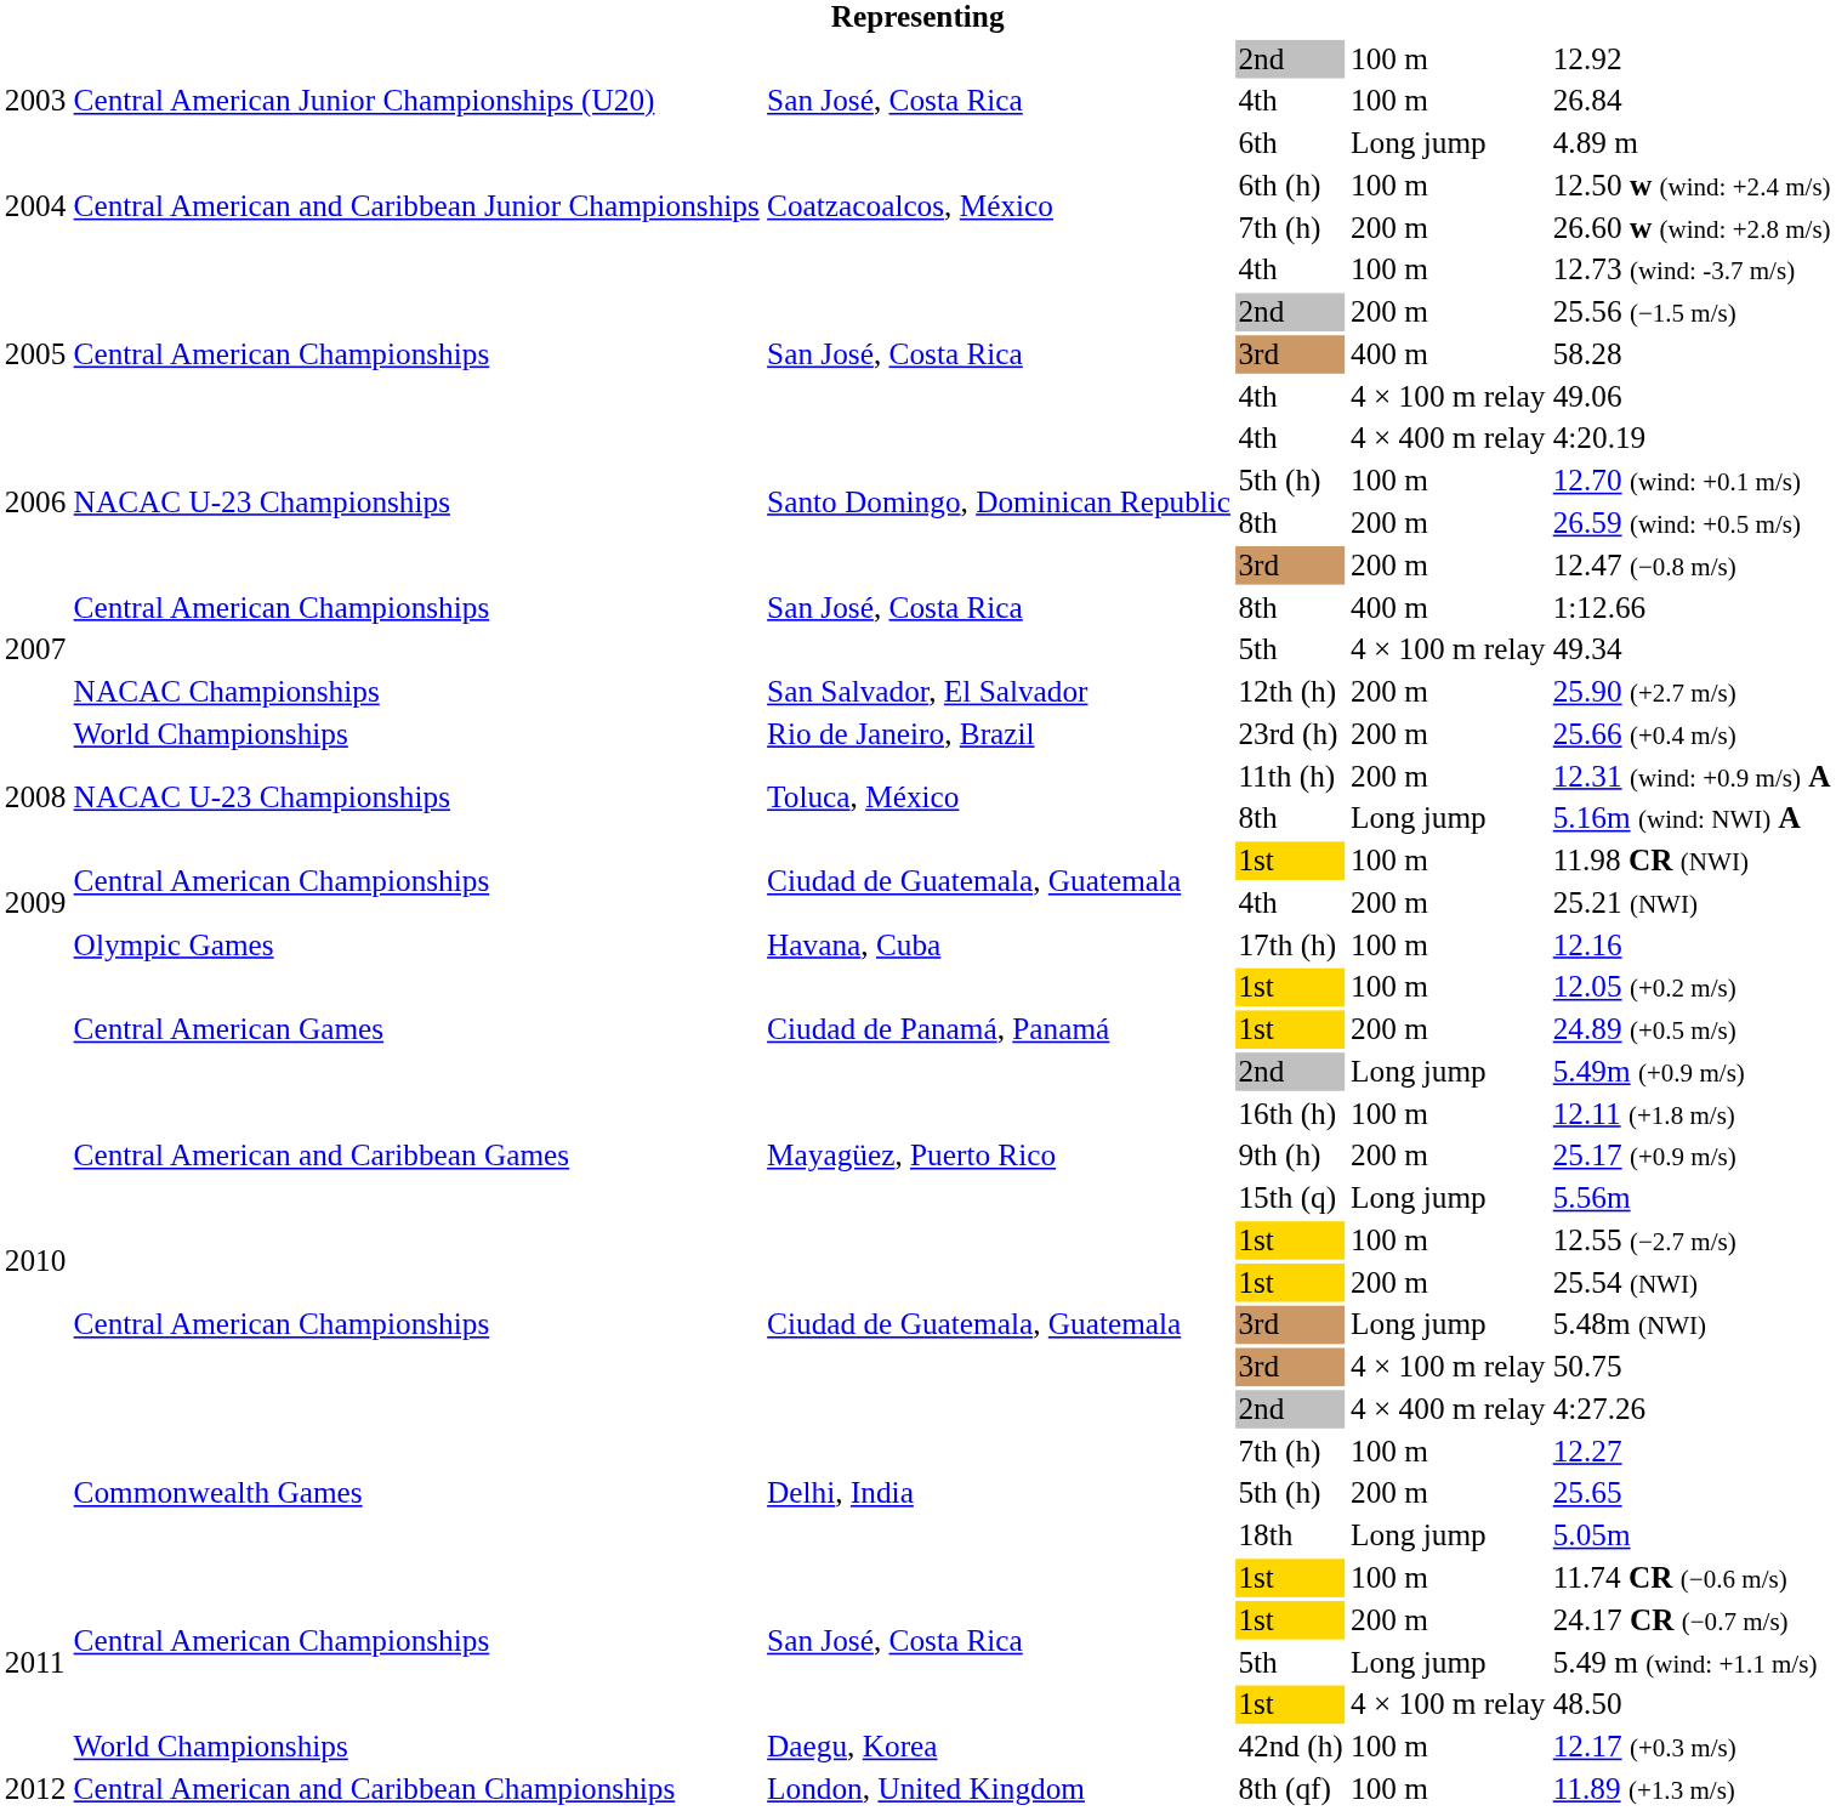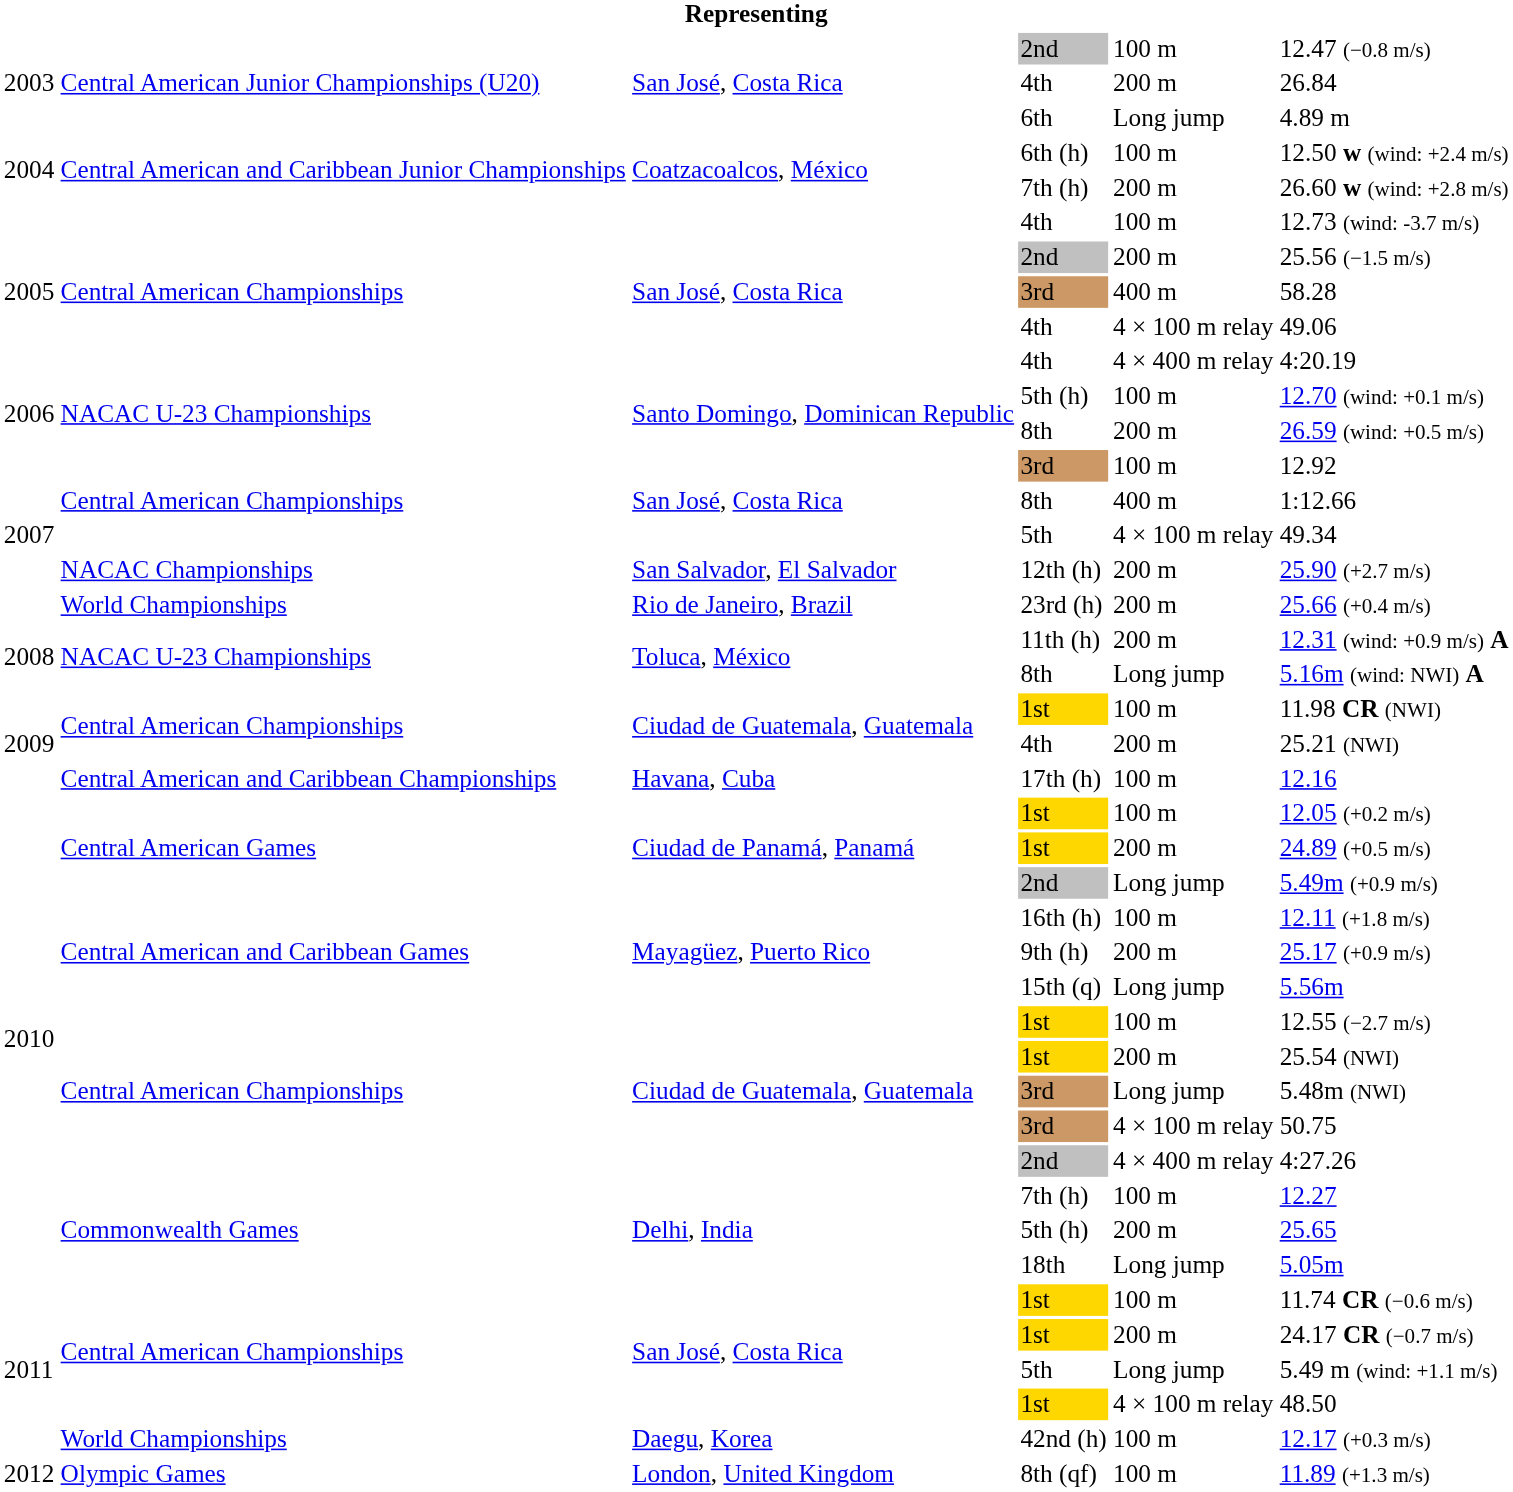2003 / 2nd | column 6: 12.92 -> 12.47 (−0.8 m/s)
2003 / 4th | column 5: 100 m -> 200 m
2007 / 3rd | column 5: 200 m -> 100 m
2007 / 3rd | column 6: 12.47 (−0.8 m/s) -> 12.92
17th (h) | column 2: Olympic Games -> Central American and Caribbean Championships
8th (qf) | column 2: Central American and Caribbean Championships -> Olympic Games
